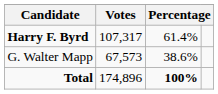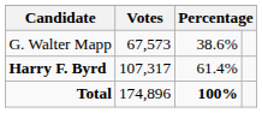rows swapped: Harry F. Byrd <-> G. Walter Mapp
